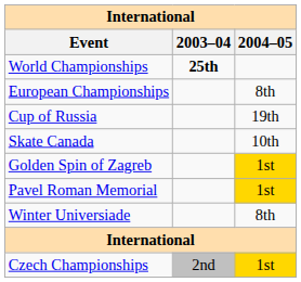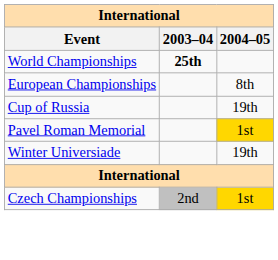- row: Skate Canada | 10th
- row: Golden Spin of Zagreb | 1st
Winter Universiade | 2004–05: 8th -> 19th
